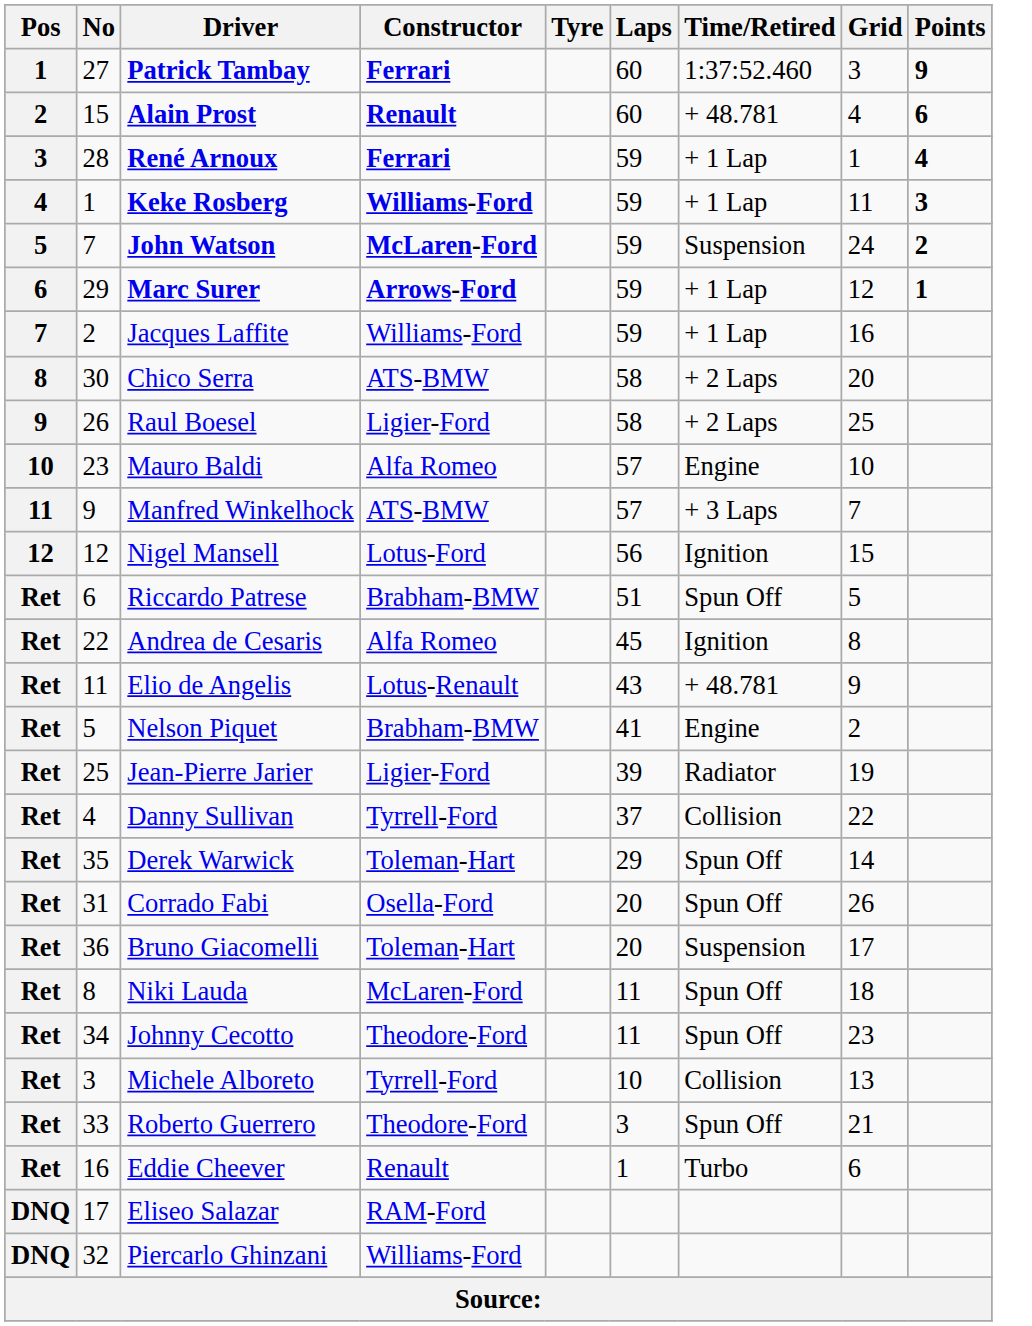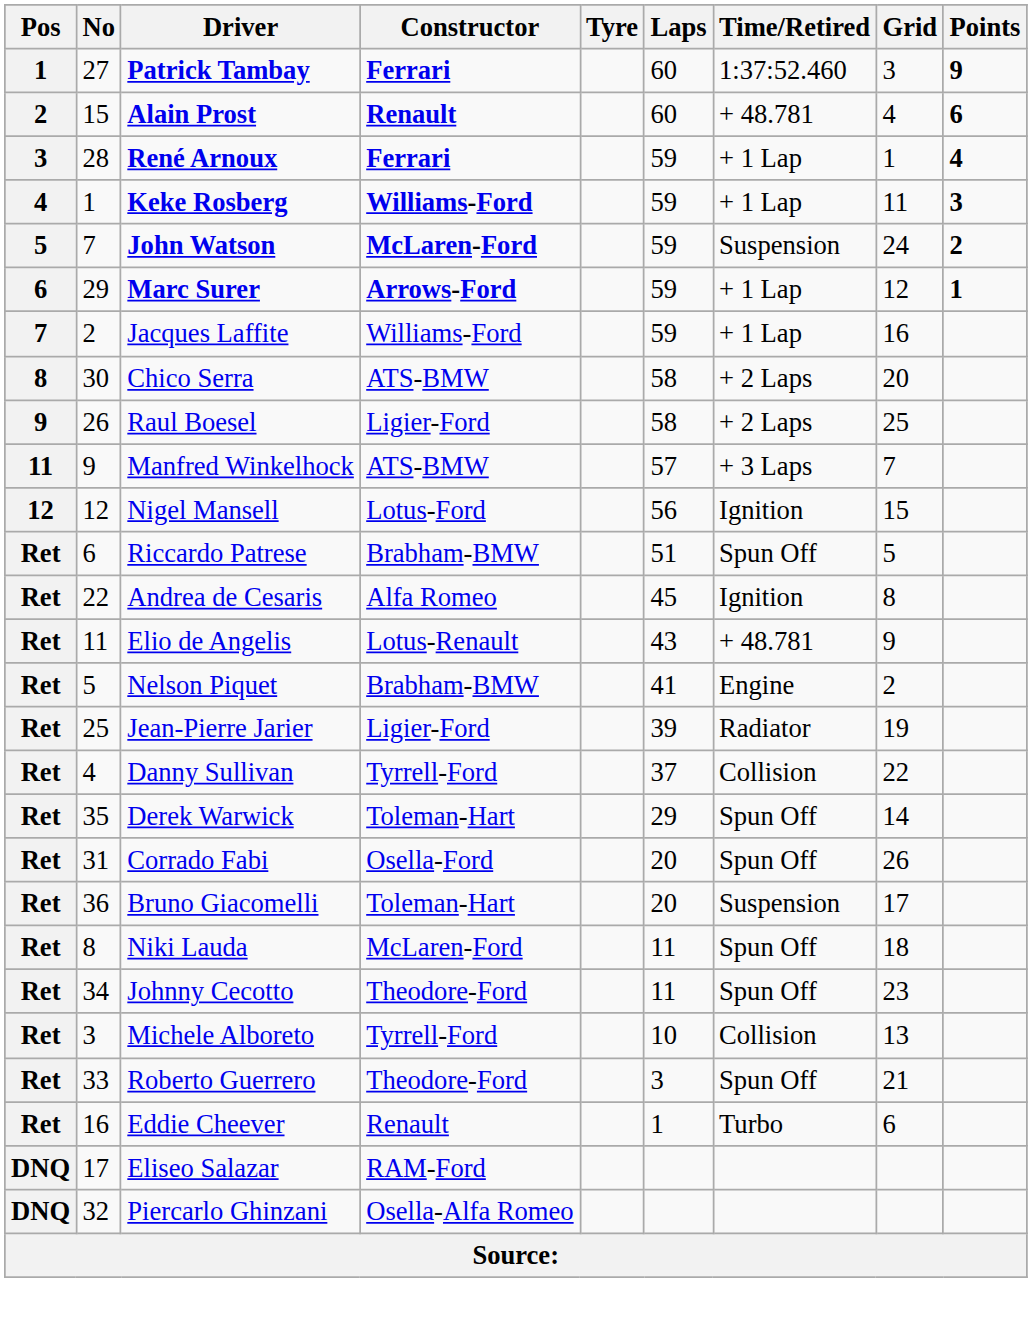- row: 10 | 23 | Mauro Baldi | Alfa Romeo | 57 | Engine | 10
Piercarlo Ghinzani | Constructor: Williams-Ford -> Osella-Alfa Romeo
